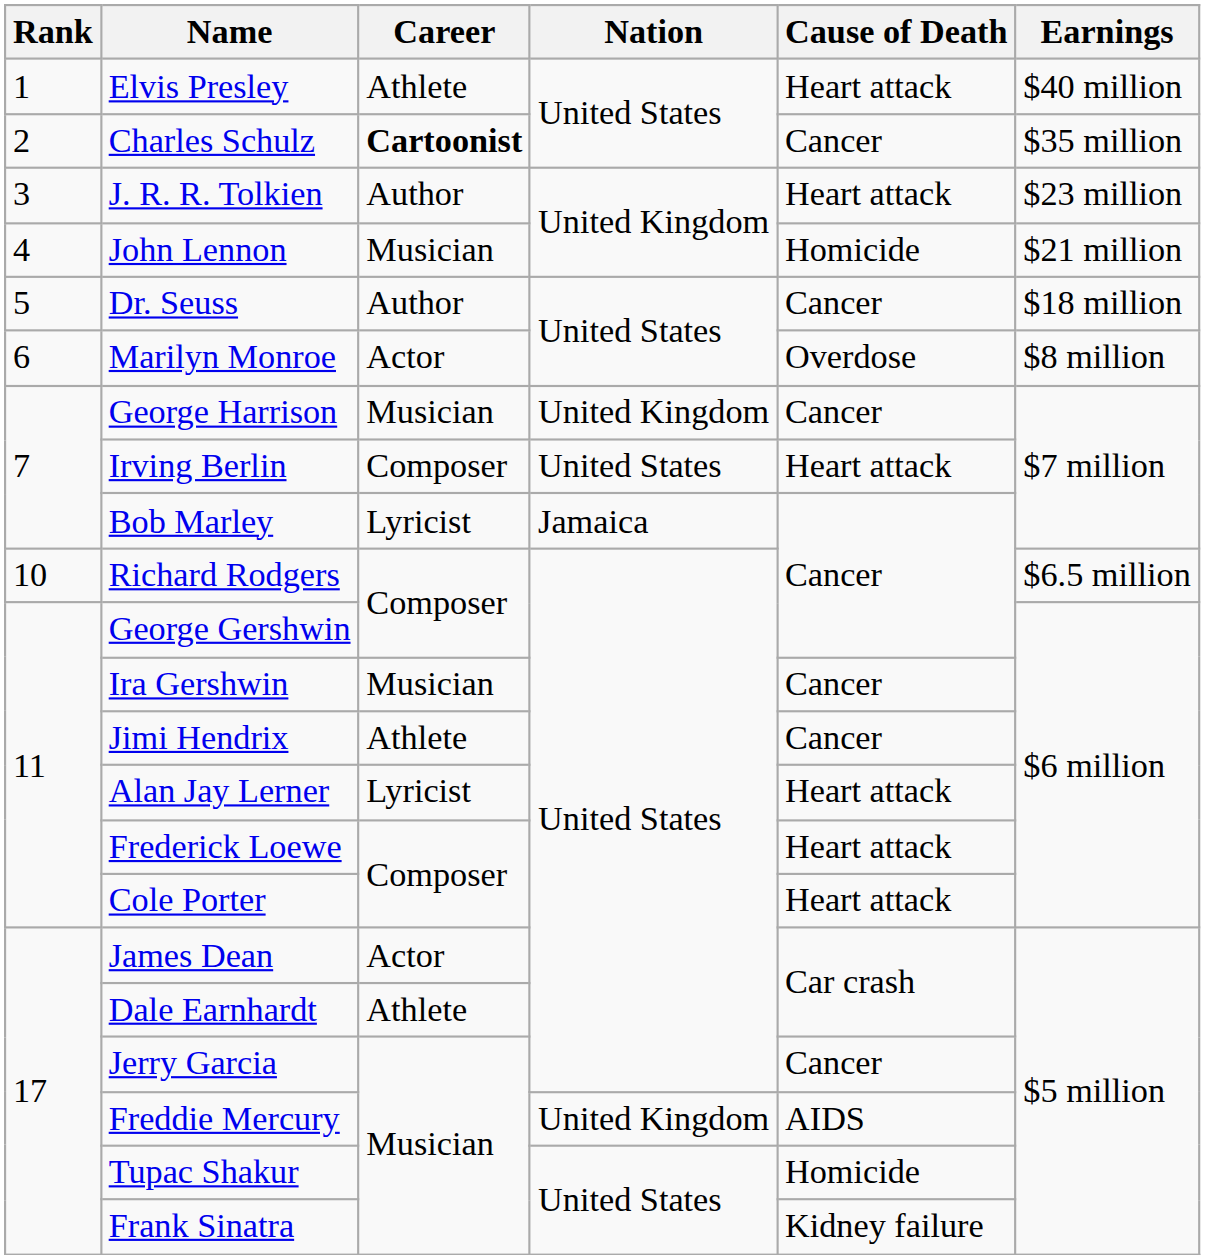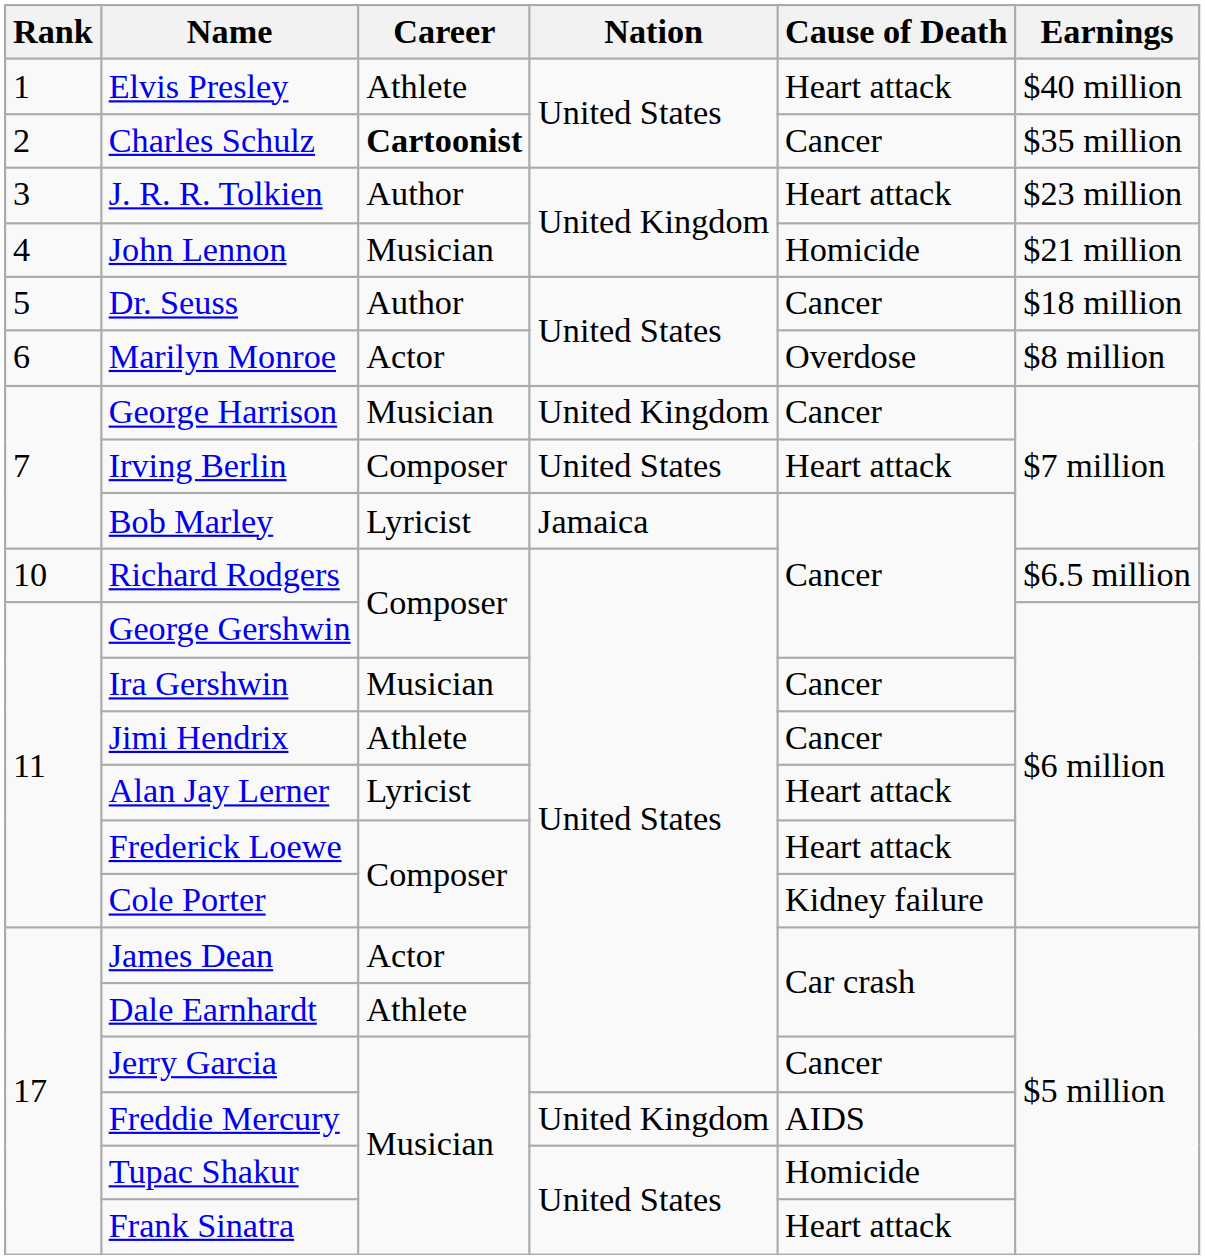Cole Porter | Cause of Death: Heart attack -> Kidney failure
Frank Sinatra | Cause of Death: Kidney failure -> Heart attack
